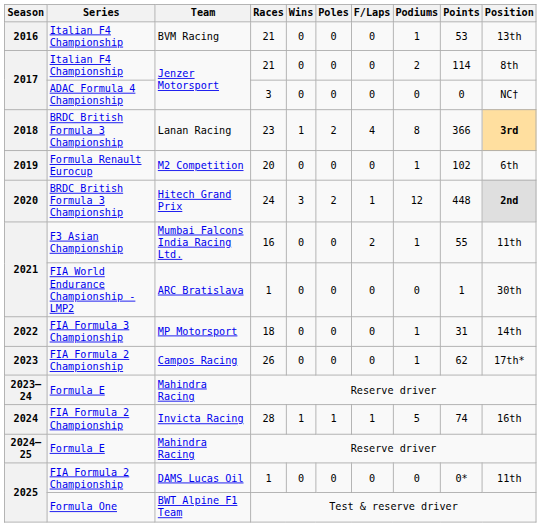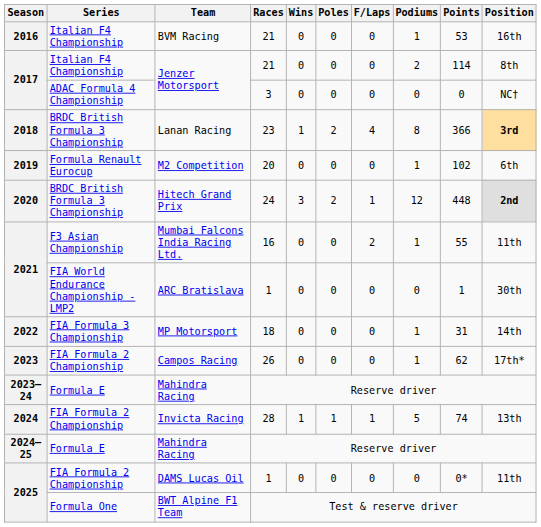BVM Racing | Position: 13th -> 16th
Invicta Racing | Position: 16th -> 13th
